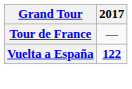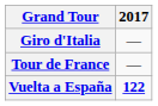+ row: Giro d'Italia | —
